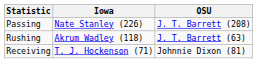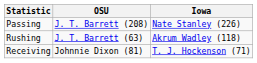columns swapped: OSU <-> Iowa
